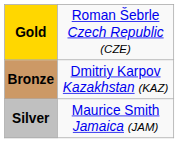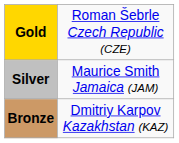rows swapped: Silver <-> Bronze
